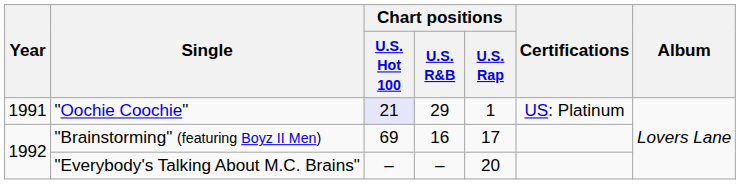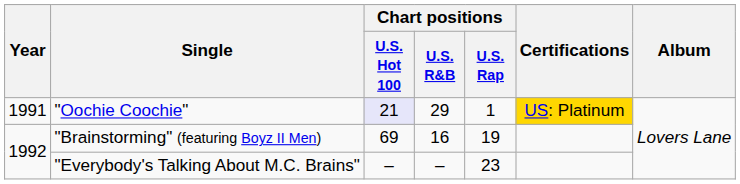"Oochie Coochie" | Certifications: no background -> gold background
"Brainstorming" (featuring Boyz II Men) | Chart positions / U.S. Rap: 17 -> 19
"Everybody's Talking About M.C. Brains" | Chart positions / U.S. Rap: 20 -> 23
